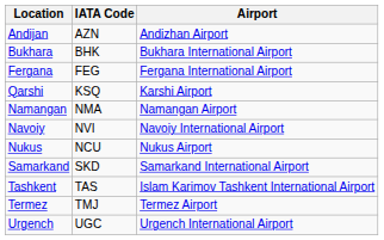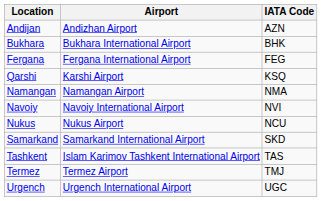columns swapped: Airport <-> IATA Code
